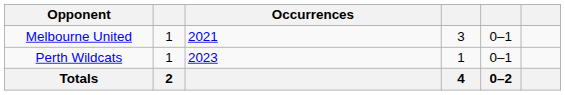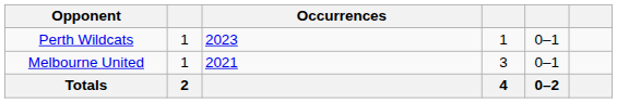rows swapped: Melbourne United <-> Perth Wildcats
